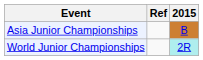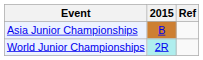columns swapped: 2015 <-> Ref
